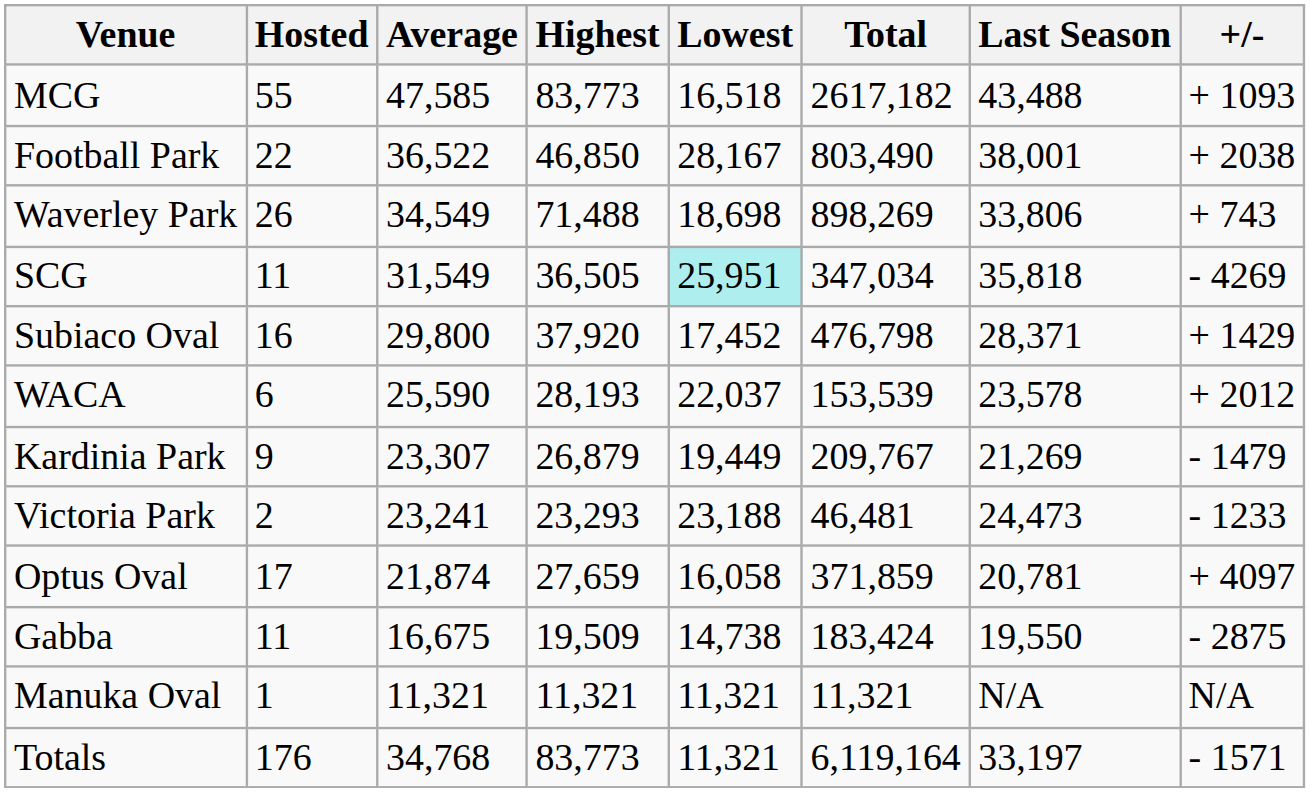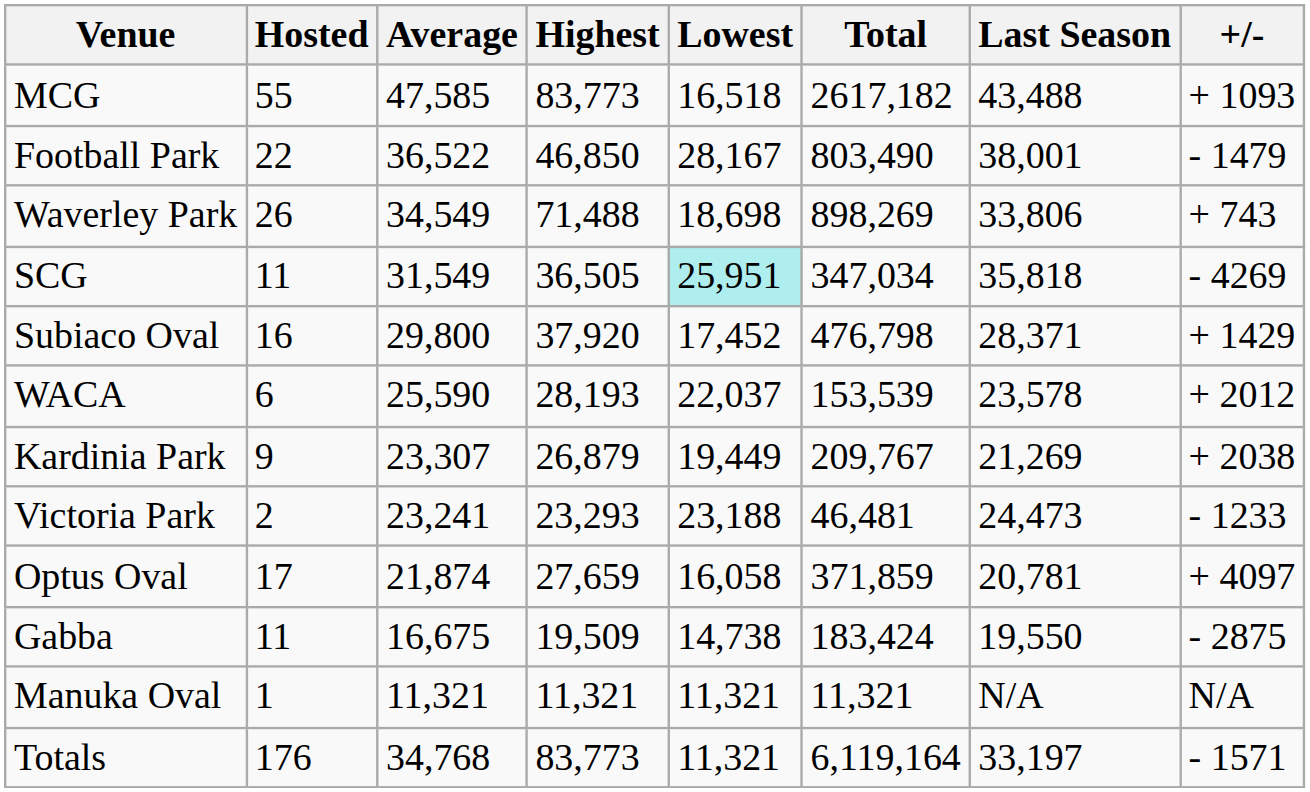Football Park | +/-: + 2038 -> - 1479
Kardinia Park | +/-: - 1479 -> + 2038
